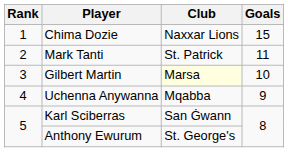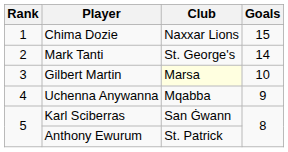Mark Tanti | Club: St. Patrick -> St. George's
Mark Tanti | Goals: 11 -> 14
Anthony Ewurum | Club: St. George's -> St. Patrick
